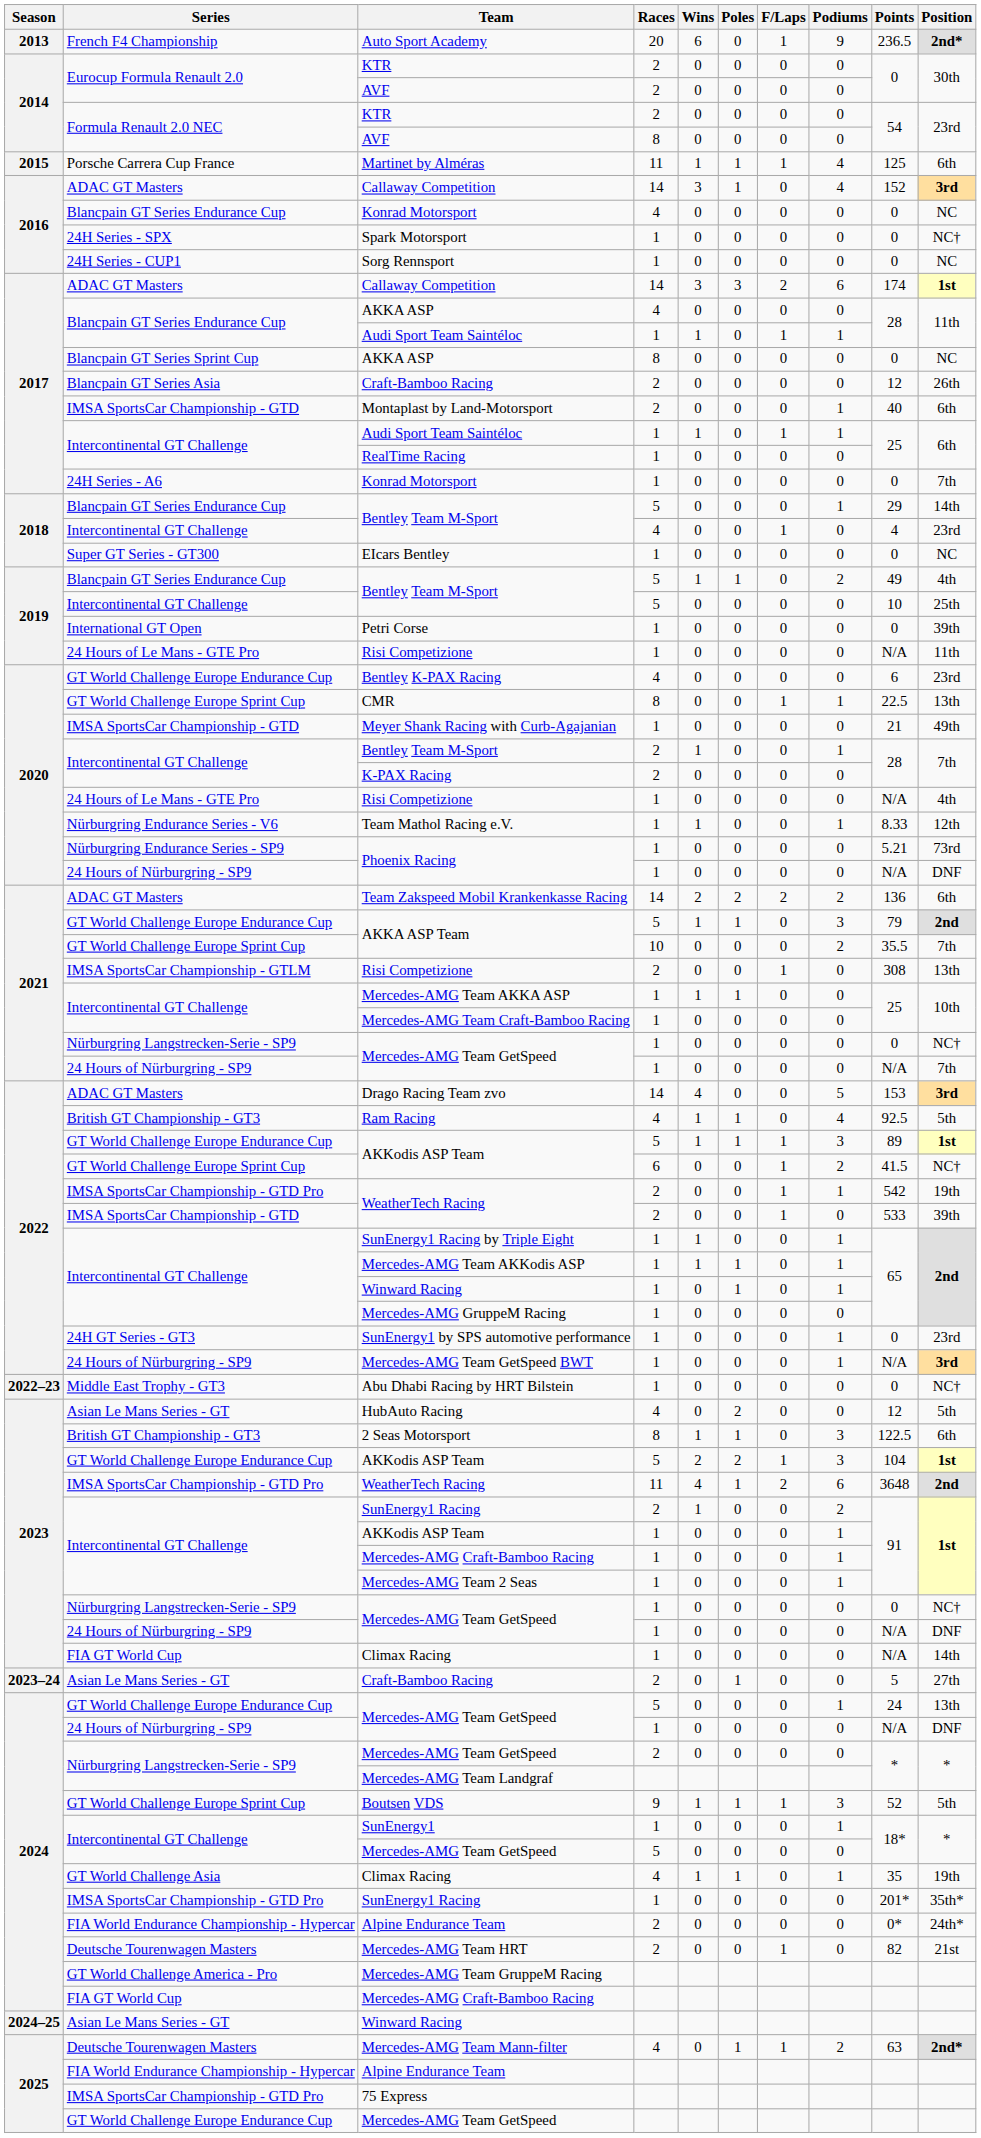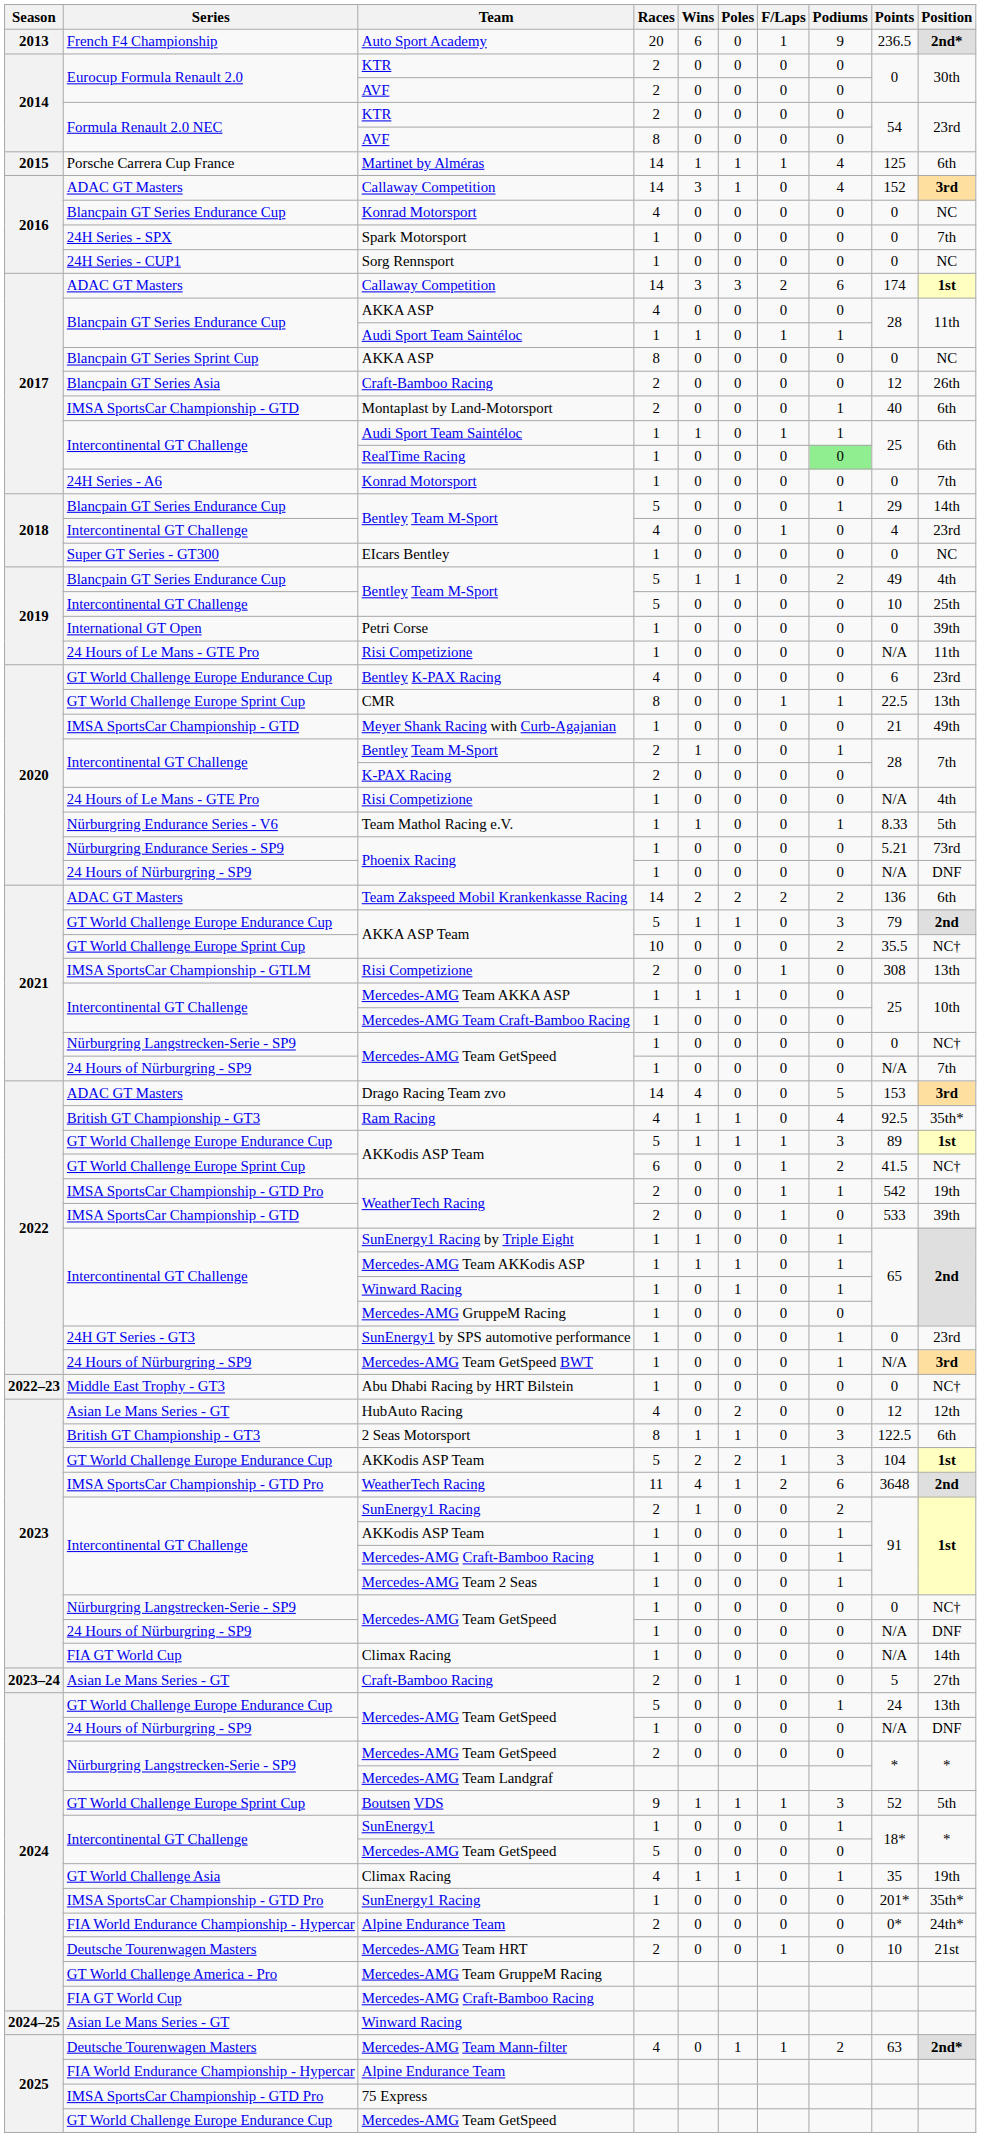Martinet by Alméras | Races: 11 -> 14
Spark Motorsport | Position: NC† -> 7th
RealTime Racing | Podiums: no background -> lightgreen background
Team Mathol Racing e.V. | Position: 12th -> 5th
GT World Challenge Europe Sprint Cup / AKKA ASP Team | Position: 7th -> NC†
Ram Racing | Position: 5th -> 35th*
HubAuto Racing | Position: 5th -> 12th
Mercedes-AMG Team HRT | Points: 82 -> 10
